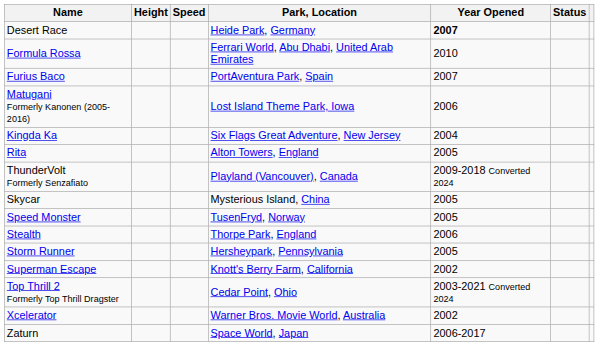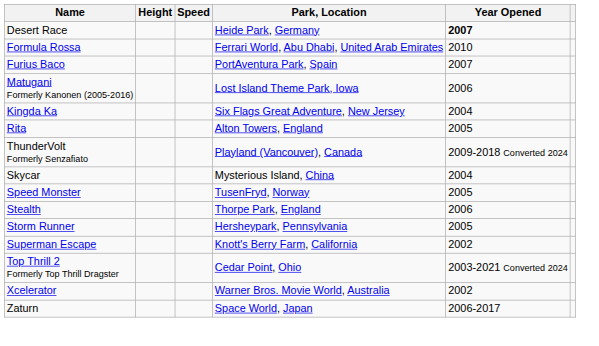- column: Status
Skycar | Year Opened: 2005 -> 2004
